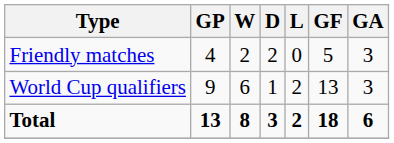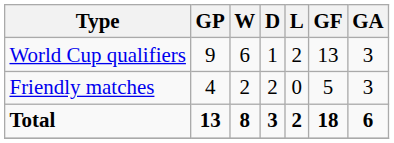rows swapped: Friendly matches <-> World Cup qualifiers
